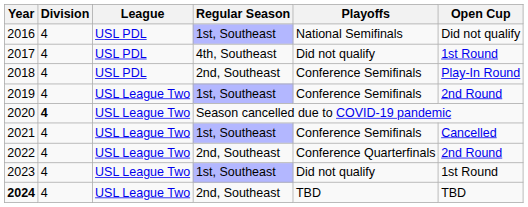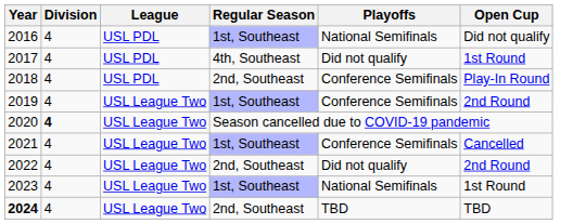2022 | Playoffs: Conference Quarterfinals -> Did not qualify
2023 | Playoffs: Did not qualify -> National Semifinals
